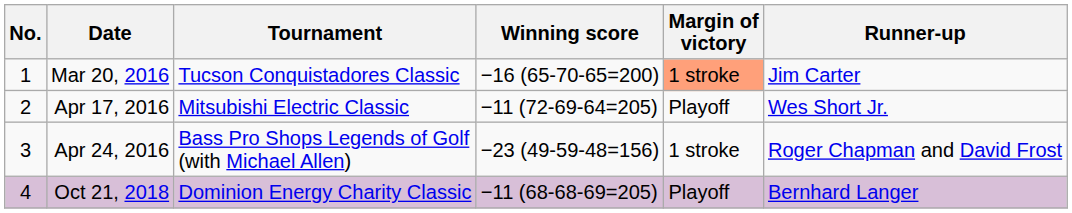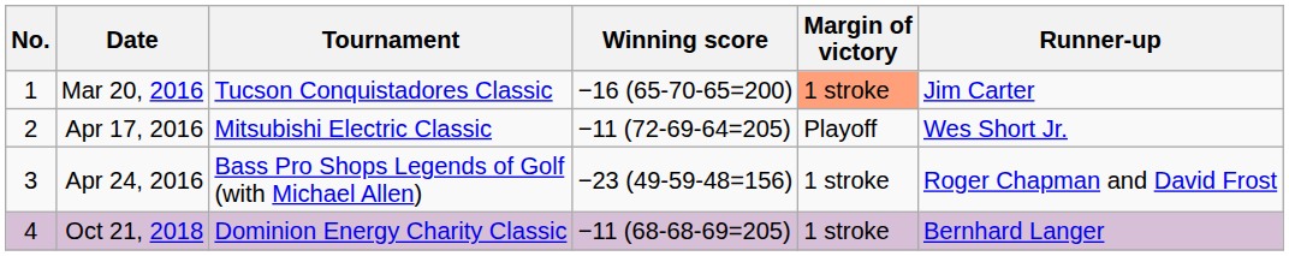Oct 21, 2018 | Margin of victory: Playoff -> 1 stroke
